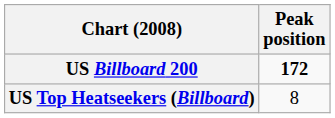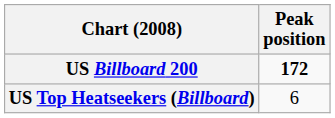US Top Heatseekers (Billboard) | Peak position: 8 -> 6
